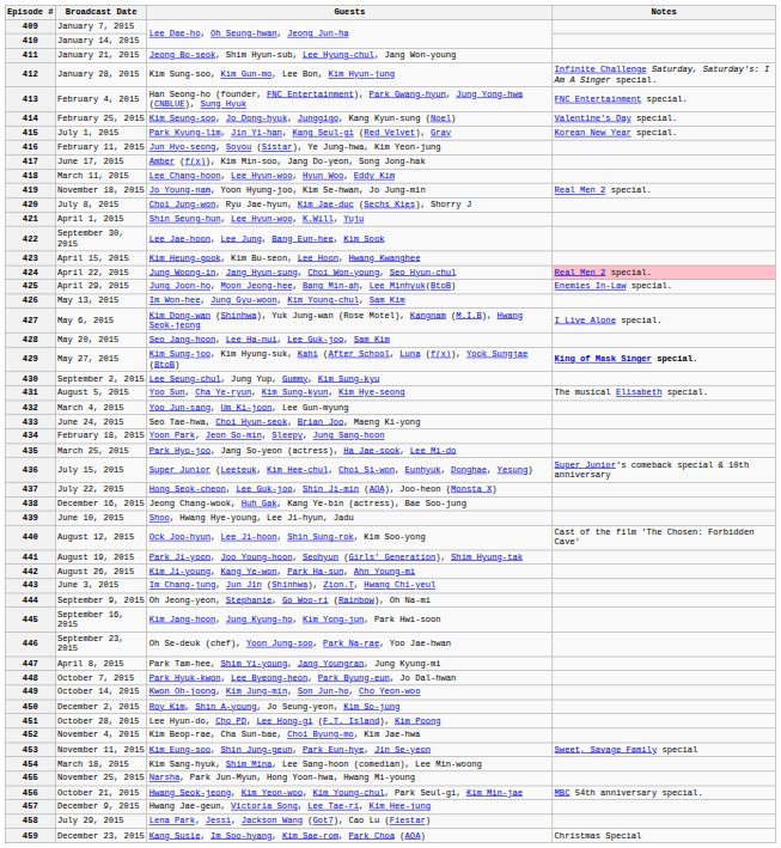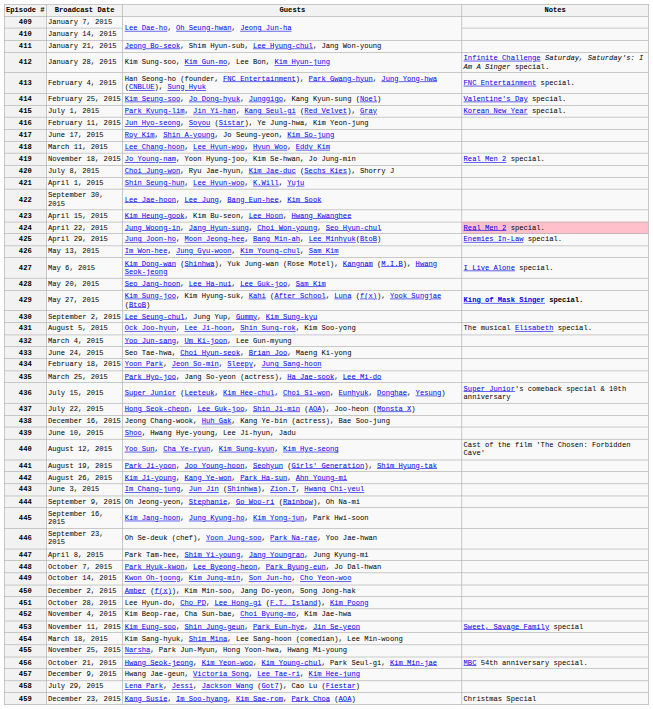417 | Guests: Amber (f(x)), Kim Min-soo, Jang Do-yeon, Song Jong-hak -> Roy Kim, Shin A-young, Jo Seung-yeon, Kim So-jung
431 | Guests: Yoo Sun, Cha Ye-ryun, Kim Sung-kyun, Kim Hye-seong -> Ock Joo-hyun, Lee Ji-hoon, Shin Sung-rok, Kim Soo-yong
440 | Guests: Ock Joo-hyun, Lee Ji-hoon, Shin Sung-rok, Kim Soo-yong -> Yoo Sun, Cha Ye-ryun, Kim Sung-kyun, Kim Hye-seong
450 | Guests: Roy Kim, Shin A-young, Jo Seung-yeon, Kim So-jung -> Amber (f(x)), Kim Min-soo, Jang Do-yeon, Song Jong-hak
